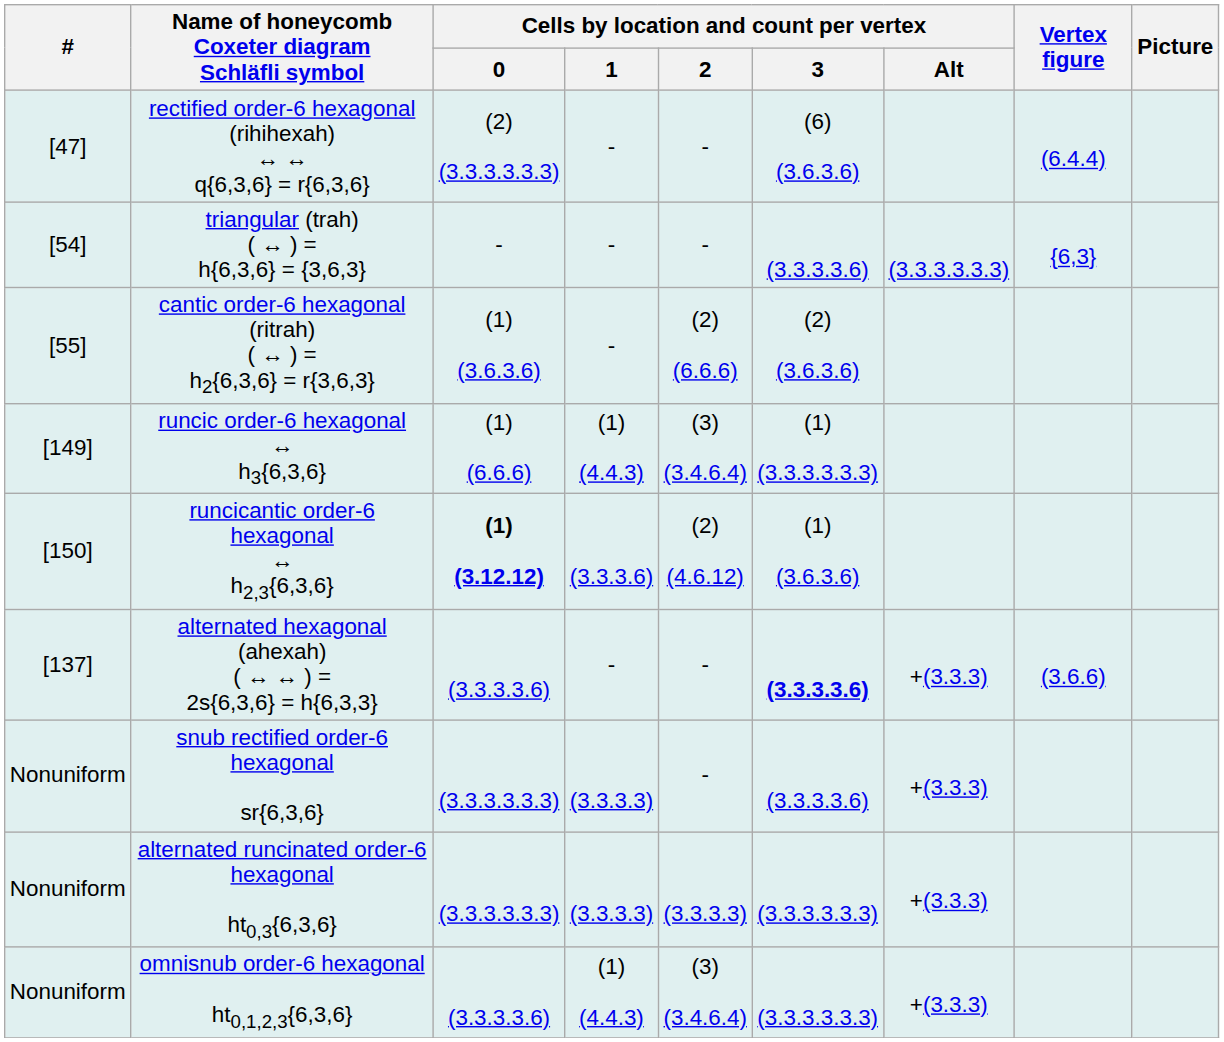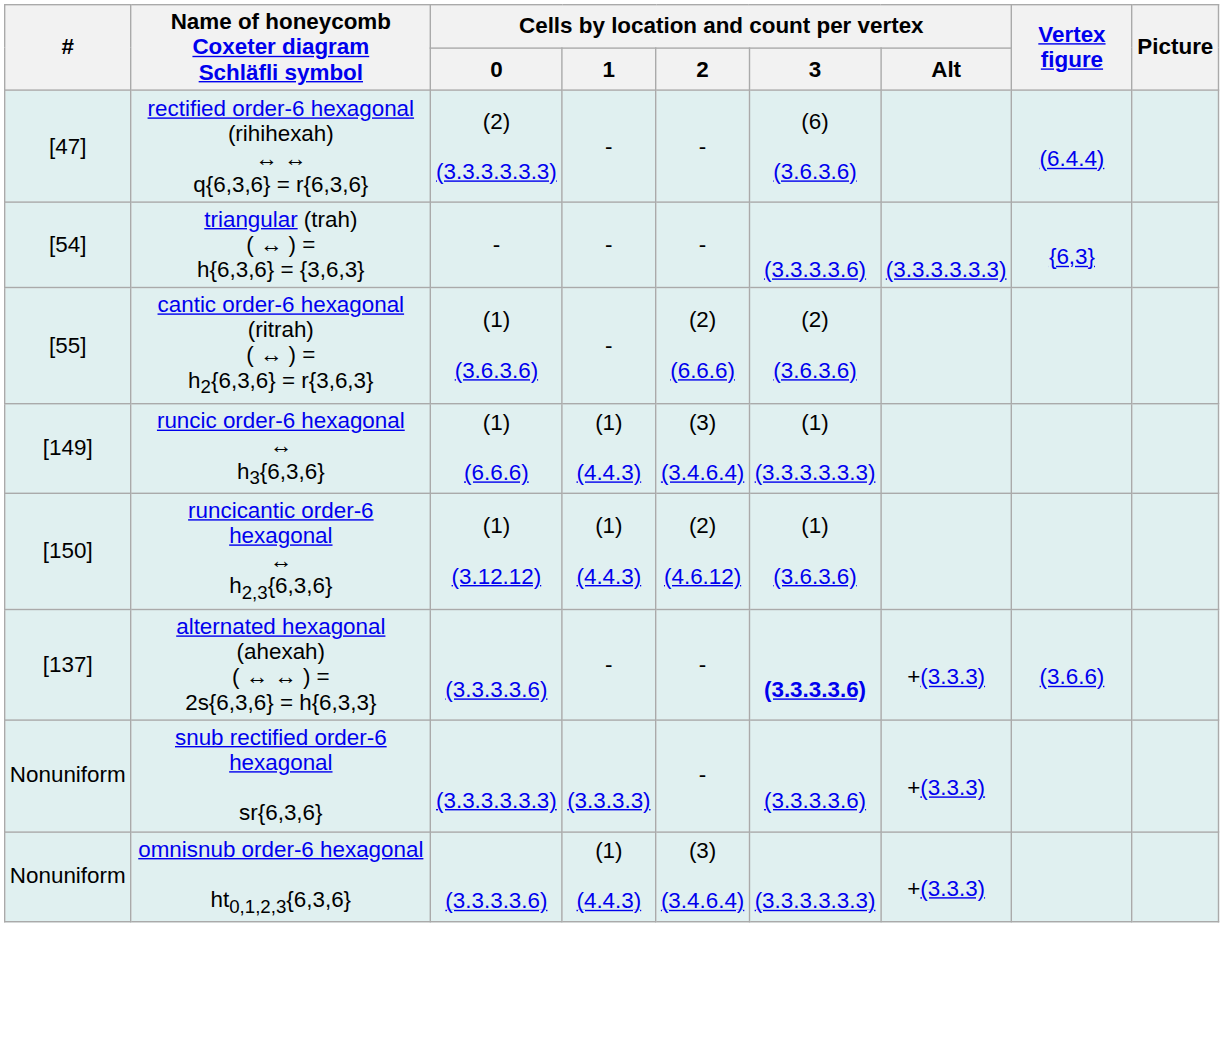runcicantic order-6 hexagonal ↔ h2,3{6,3,6} | Cells by location and count per vertex / 0: bold -> normal
runcicantic order-6 hexagonal ↔ h2,3{6,3,6} | Cells by location and count per vertex / 1: (3.3.3.6) -> (1) (4.4.3)
- row: Nonuniform | alternated runcinated order-6 hexagonal ht0,3{6,3,6} | (3.3.3.3.3.3) | (3.3.3.3) | (3.3.3.3) | (3.3.3.3.3.3) | +(3.3.3)
